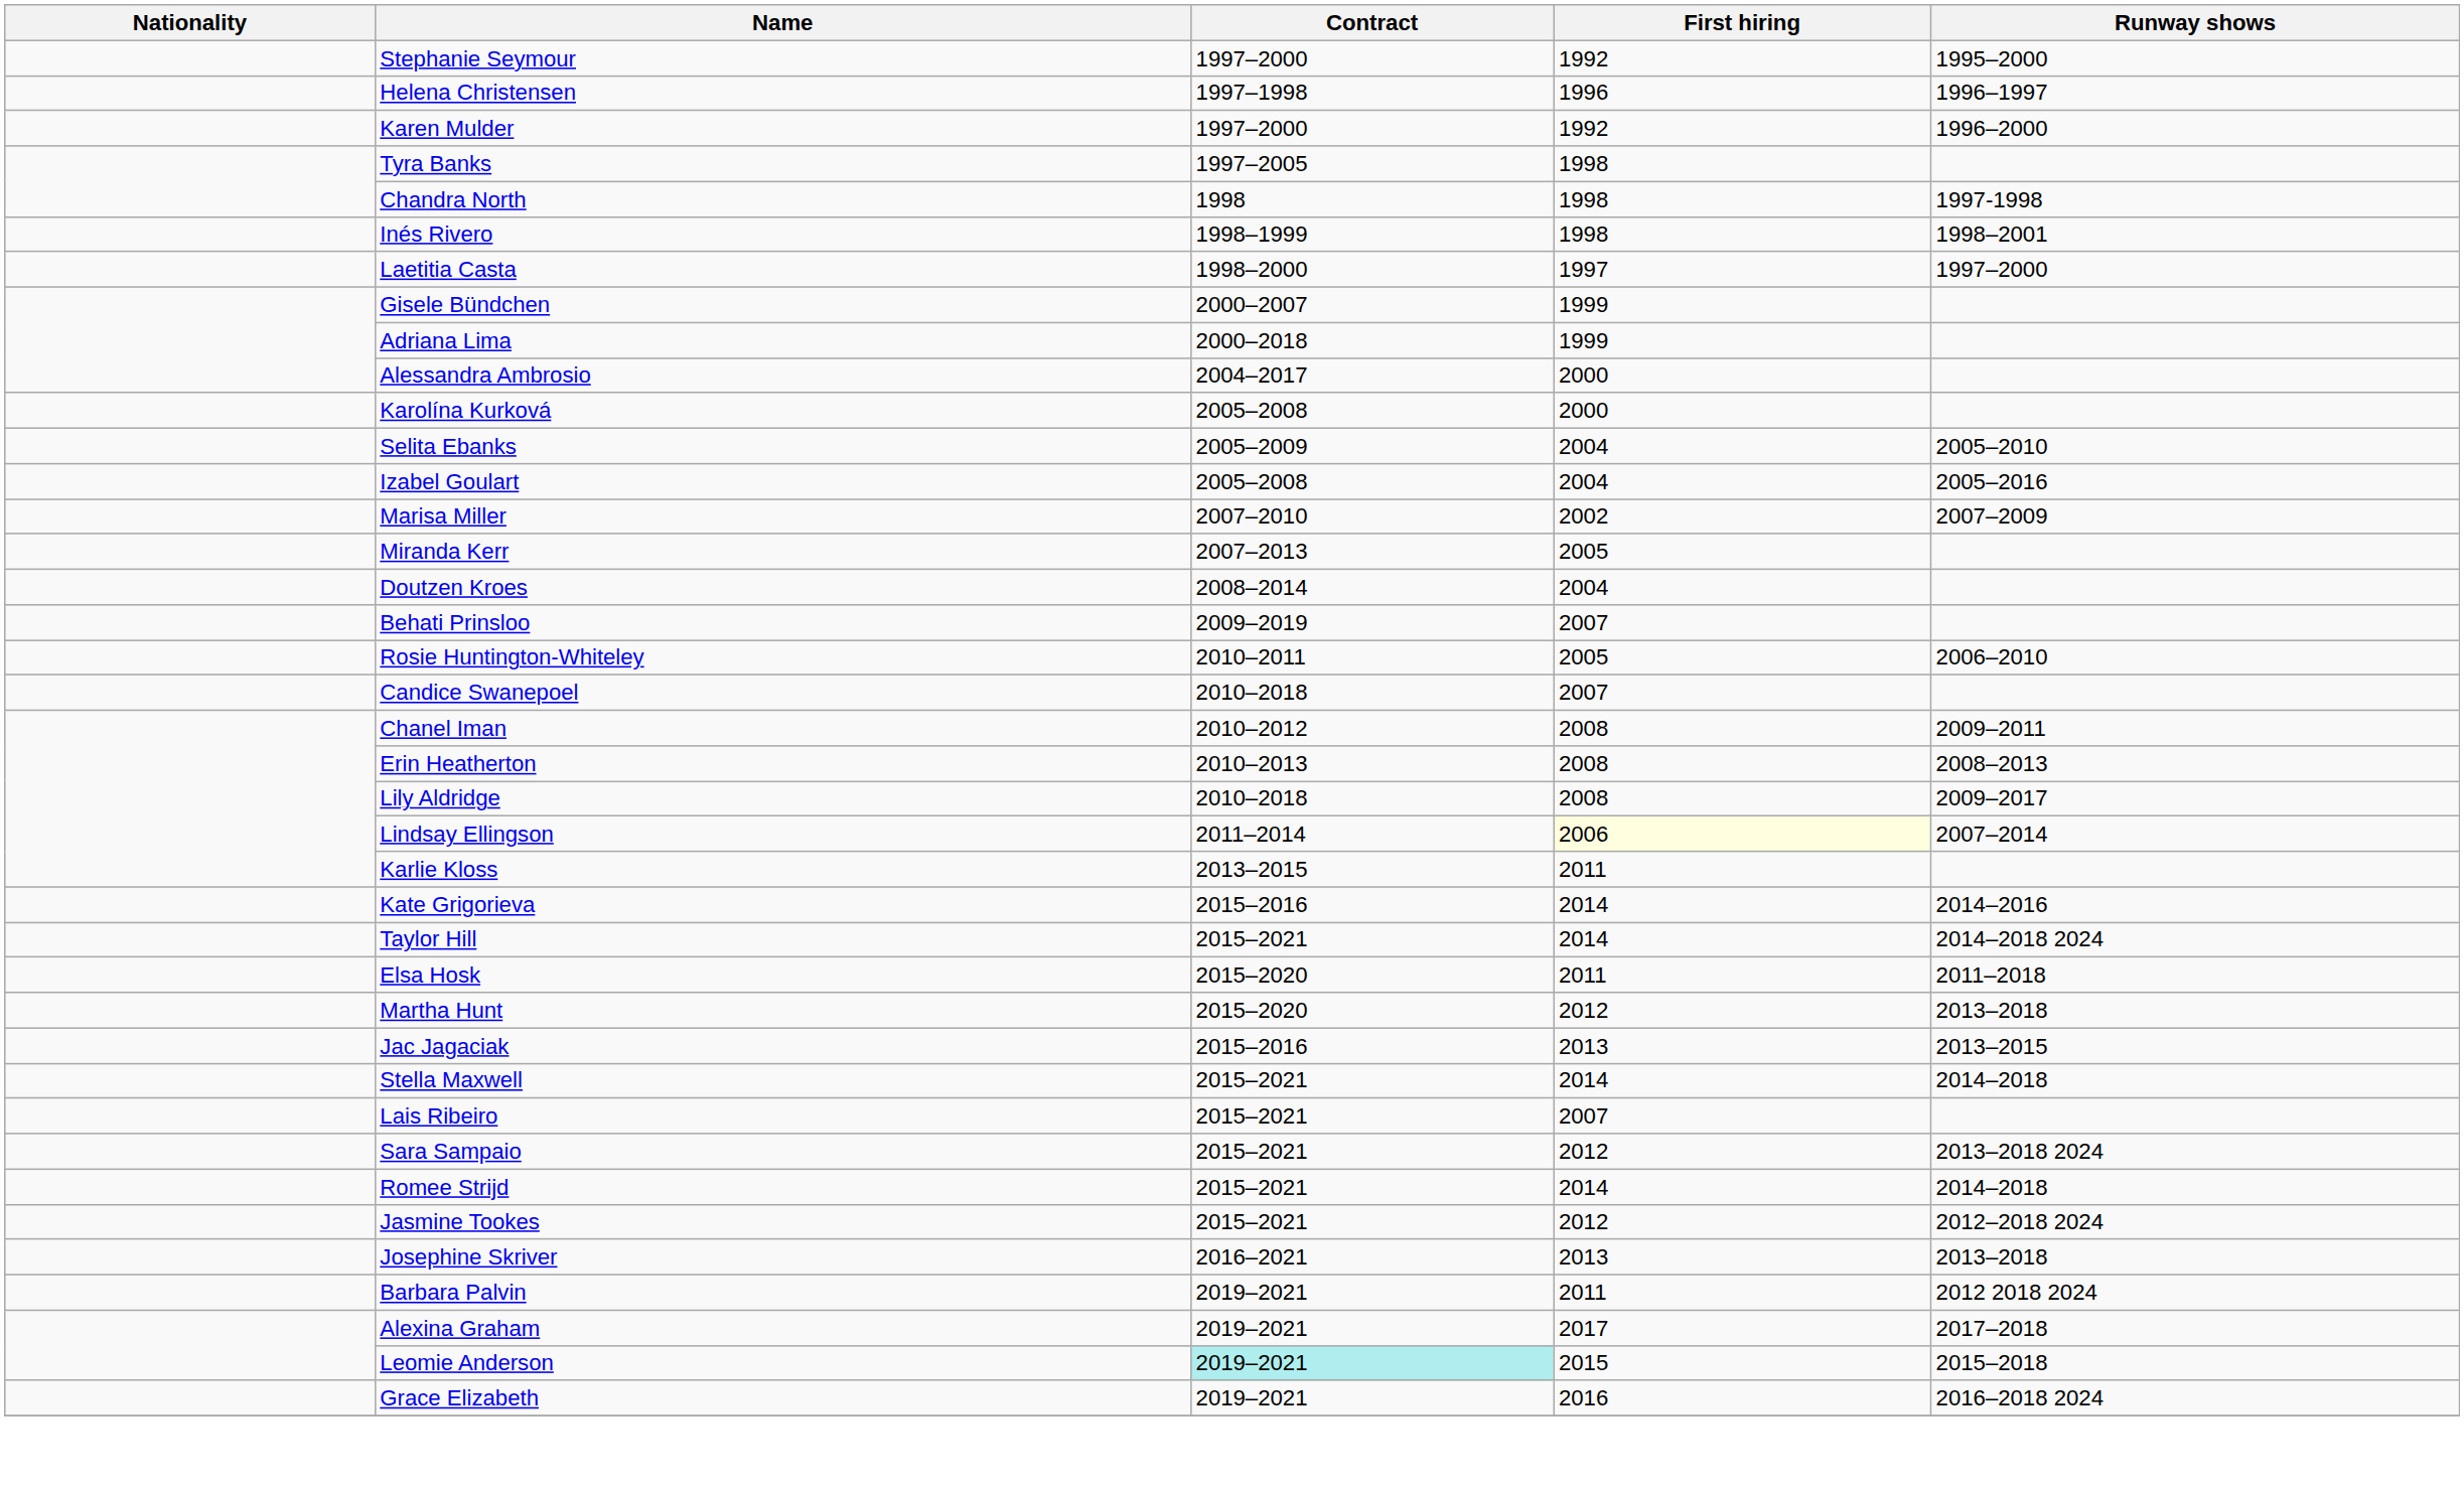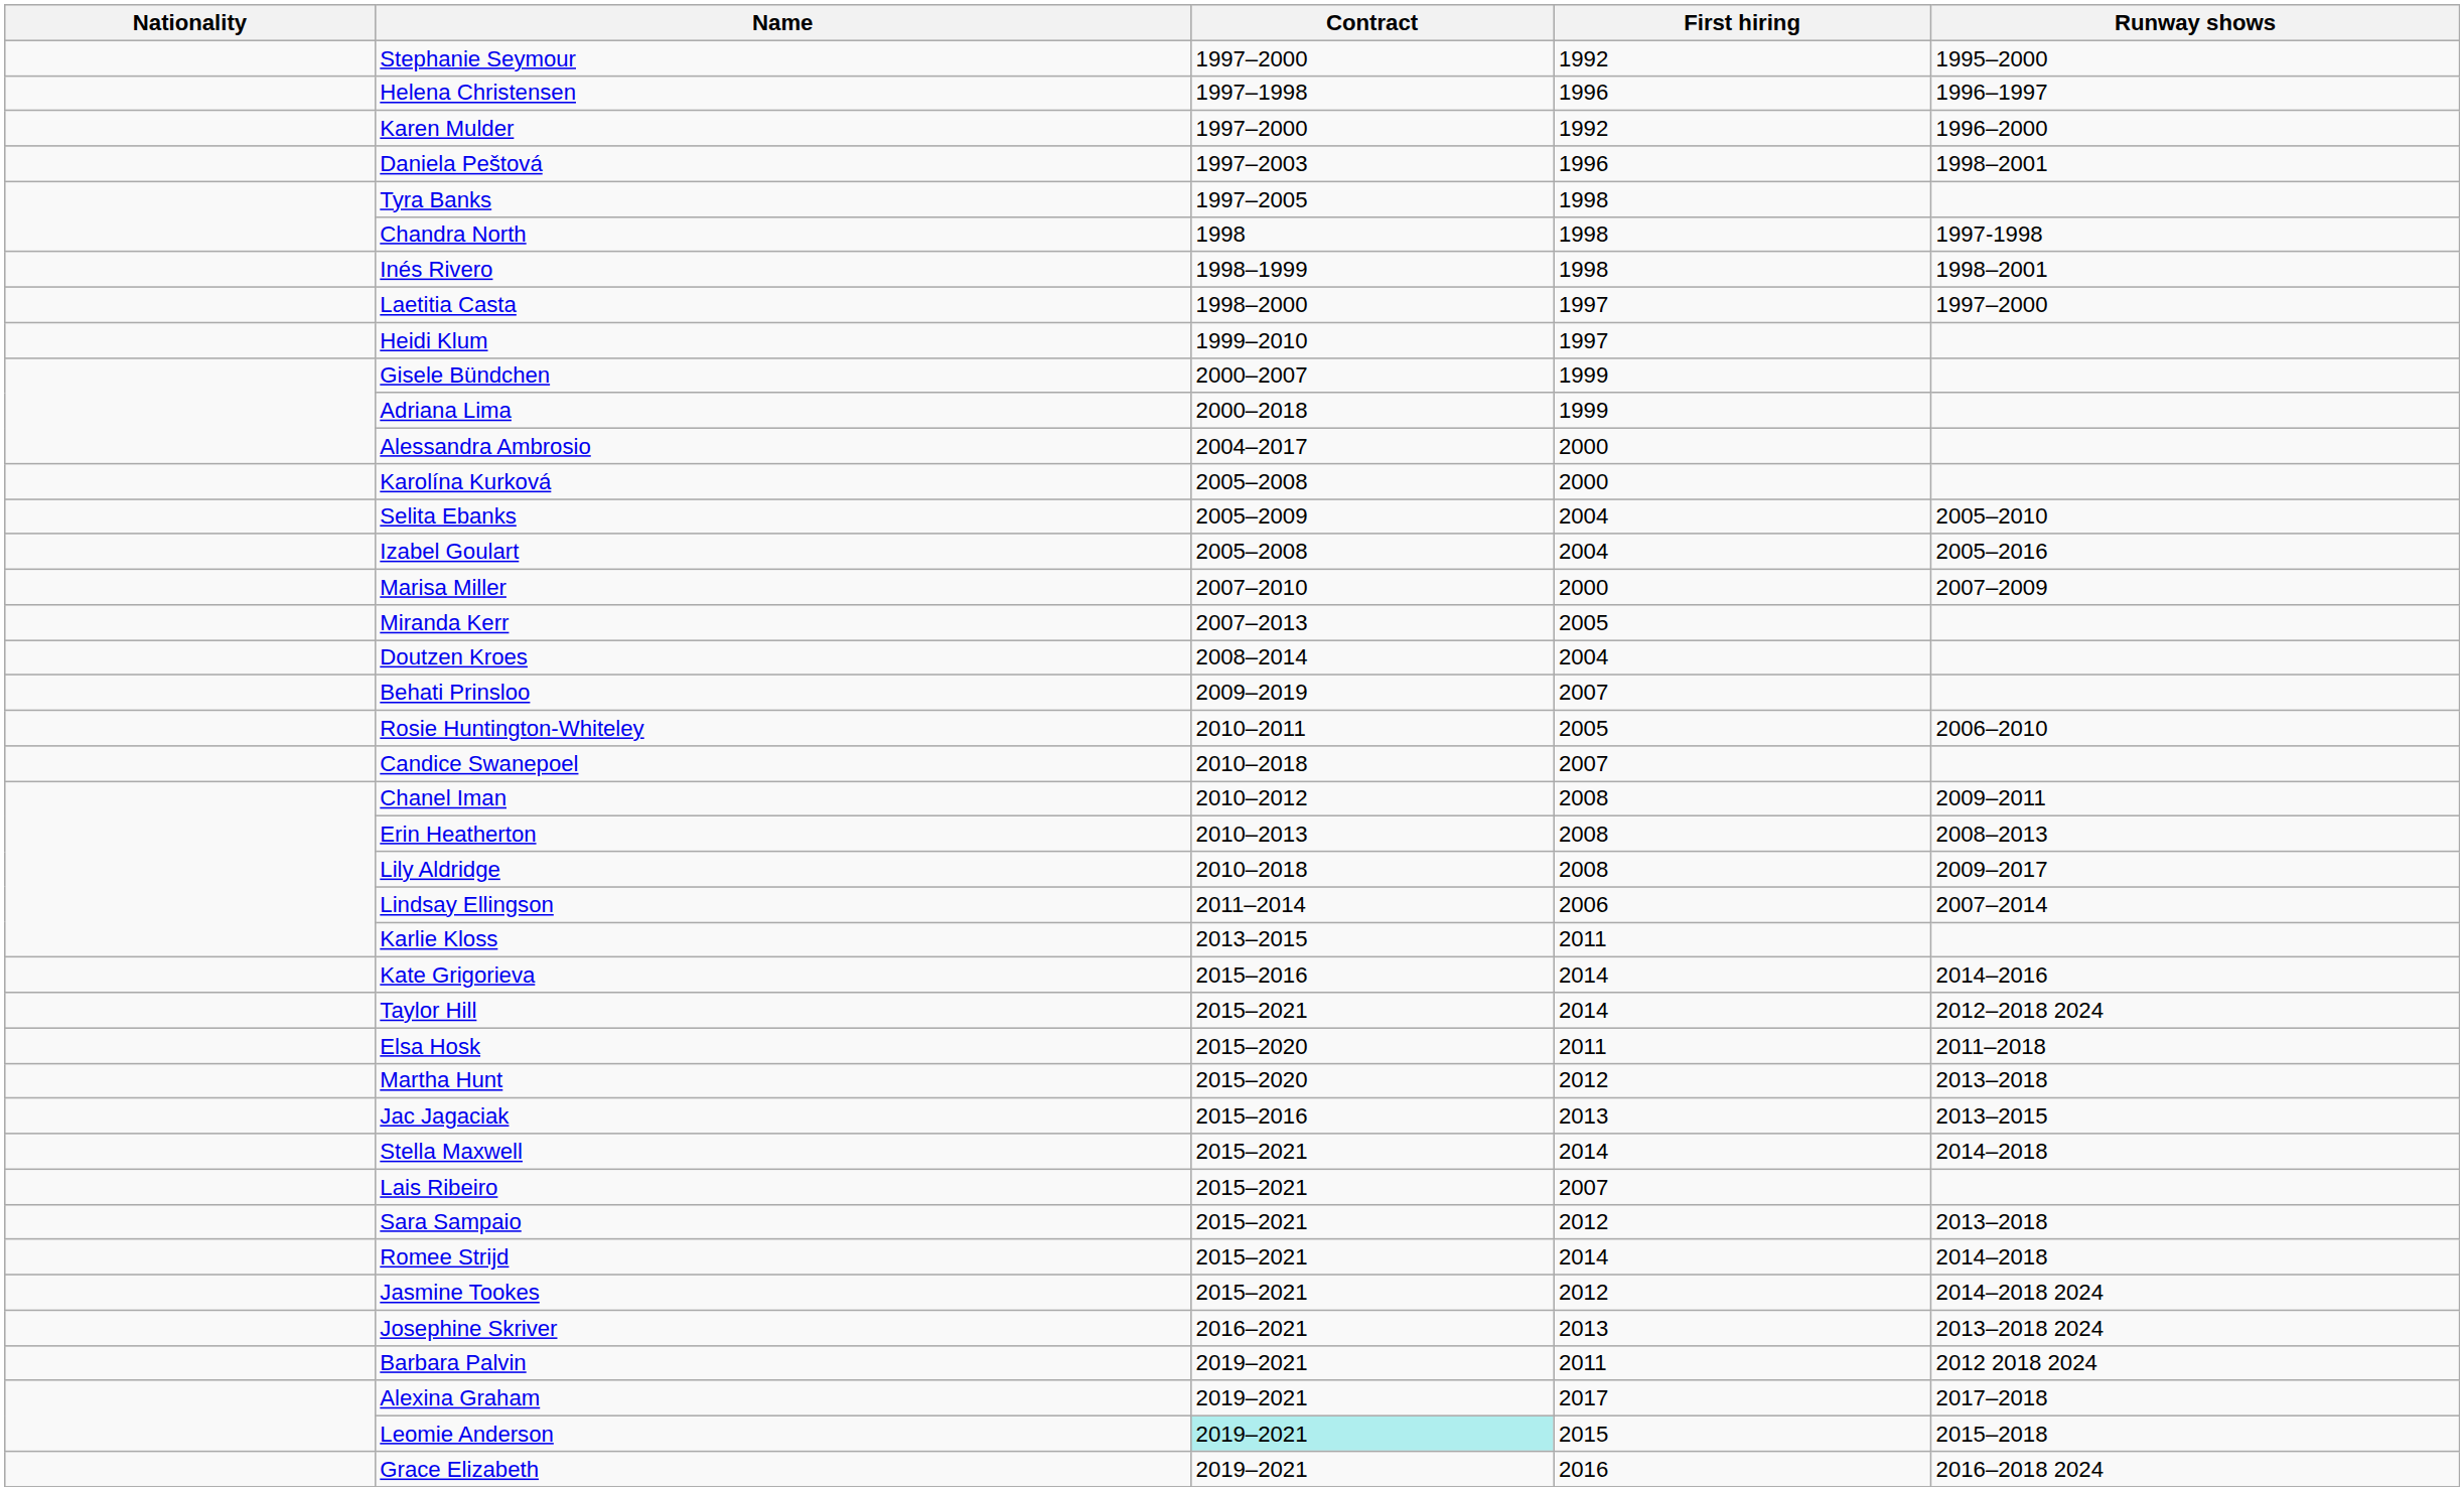+ row: Daniela Peštová | 1997–2003 | 1996 | 1998–2001
+ row: Heidi Klum | 1999–2010 | 1997
Marisa Miller | First hiring: 2002 -> 2000
Lindsay Ellingson | First hiring: lightyellow background -> no background
Taylor Hill | Runway shows: 2014–2018 2024 -> 2012–2018 2024
Sara Sampaio | Runway shows: 2013–2018 2024 -> 2013–2018
Jasmine Tookes | Runway shows: 2012–2018 2024 -> 2014–2018 2024
Josephine Skriver | Runway shows: 2013–2018 -> 2013–2018 2024
